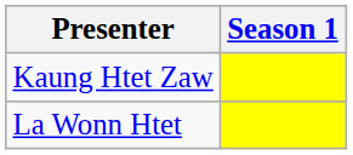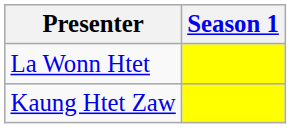rows swapped: Kaung Htet Zaw <-> La Wonn Htet
